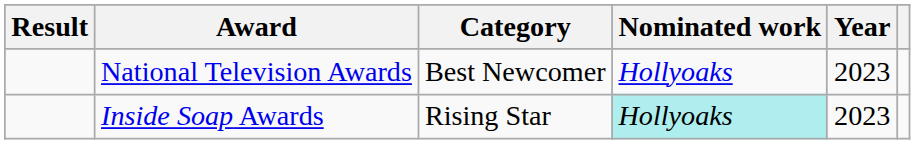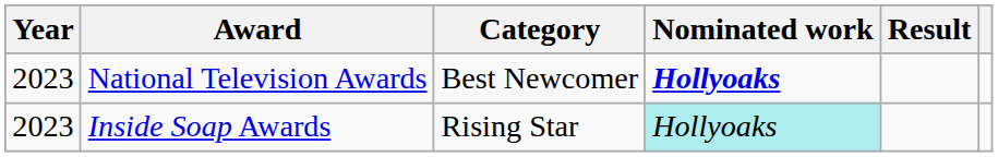columns swapped: Year <-> Result
National Television Awards | Nominated work: normal -> bold
